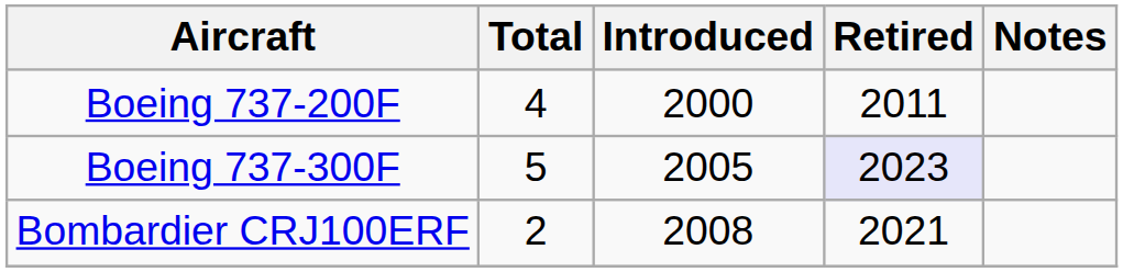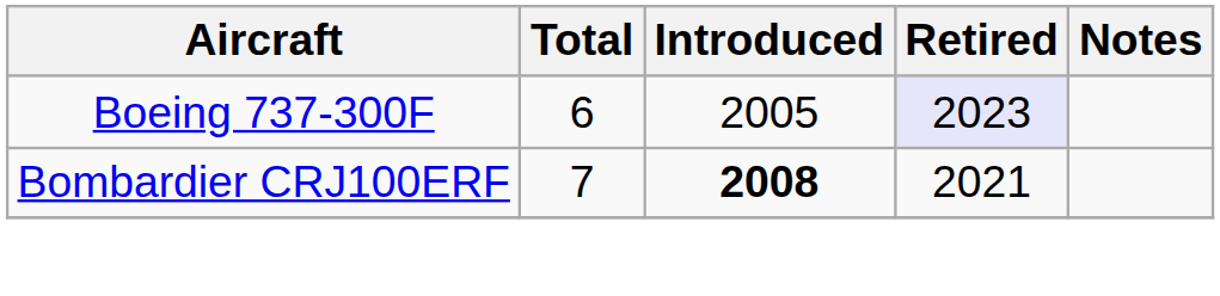- row: Boeing 737-200F | 4 | 2000 | 2011
Boeing 737-300F | Total: 5 -> 6
Bombardier CRJ100ERF | Total: 2 -> 7
Bombardier CRJ100ERF | Introduced: normal -> bold
